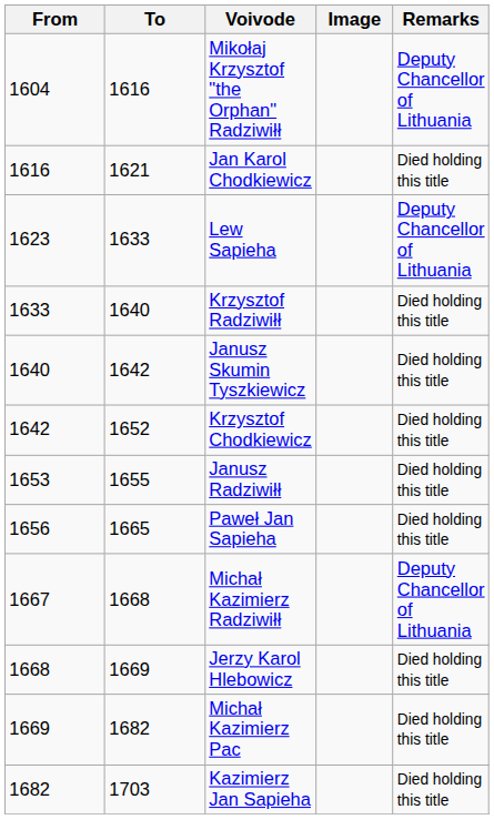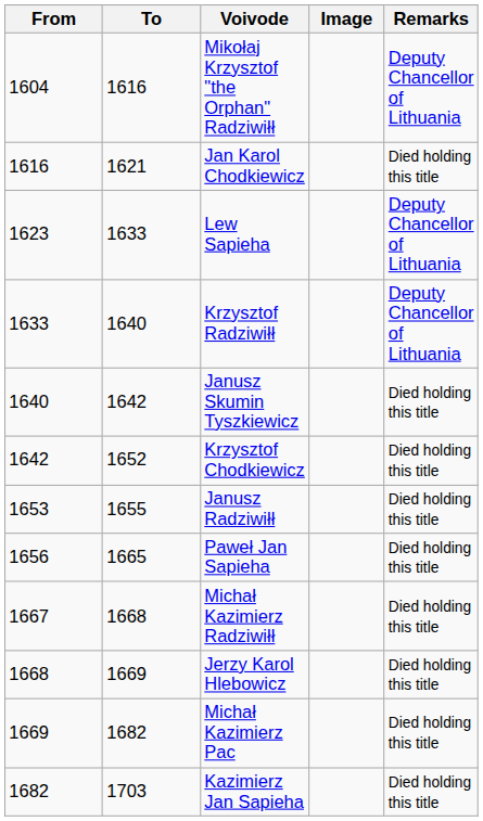Krzysztof Radziwiłł | Remarks: Died holding this title -> Deputy Chancellor of Lithuania
Michał Kazimierz Radziwiłł | Remarks: Deputy Chancellor of Lithuania -> Died holding this title
